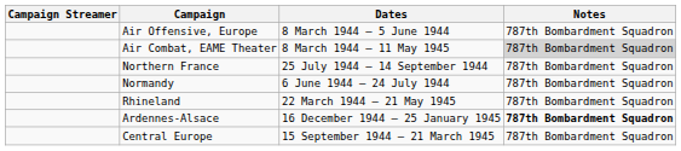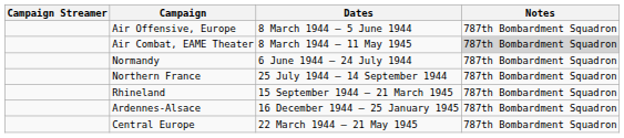rows swapped: Normandy <-> Northern France
Rhineland | Dates: 22 March 1944 – 21 May 1945 -> 15 September 1944 – 21 March 1945
Ardennes-Alsace | Notes: bold -> normal
Central Europe | Dates: 15 September 1944 – 21 March 1945 -> 22 March 1944 – 21 May 1945
